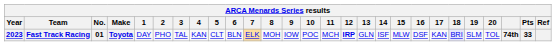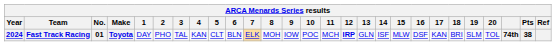Fast Track Racing | Year: 2023 -> 2024
Fast Track Racing | 18: lavender background -> no background
Fast Track Racing | Pts: 33 -> 38
